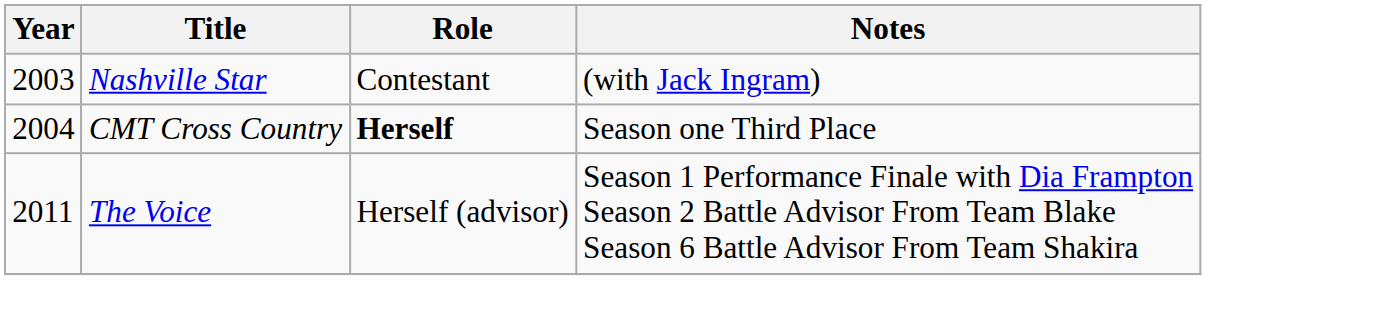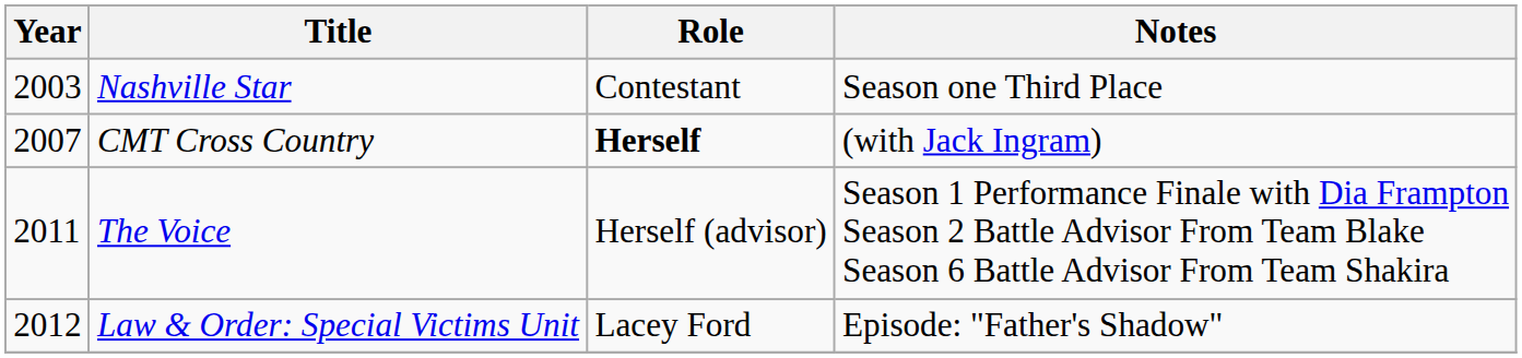Nashville Star | Notes: (with Jack Ingram) -> Season one Third Place
CMT Cross Country | Year: 2004 -> 2007
CMT Cross Country | Notes: Season one Third Place -> (with Jack Ingram)
+ row: 2012 | Law & Order: Special Victims Unit | Lacey Ford | Episode: "Father's Shadow"
